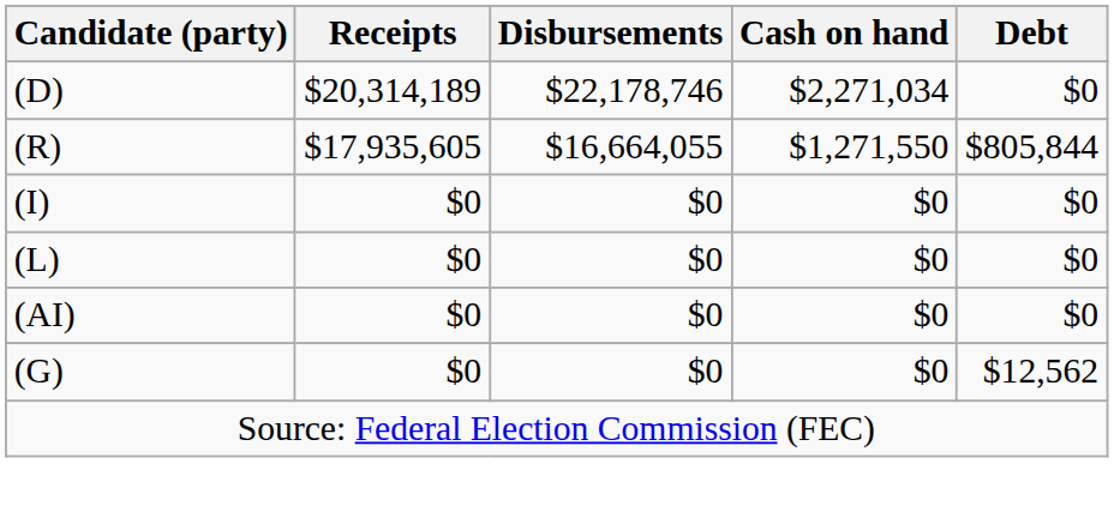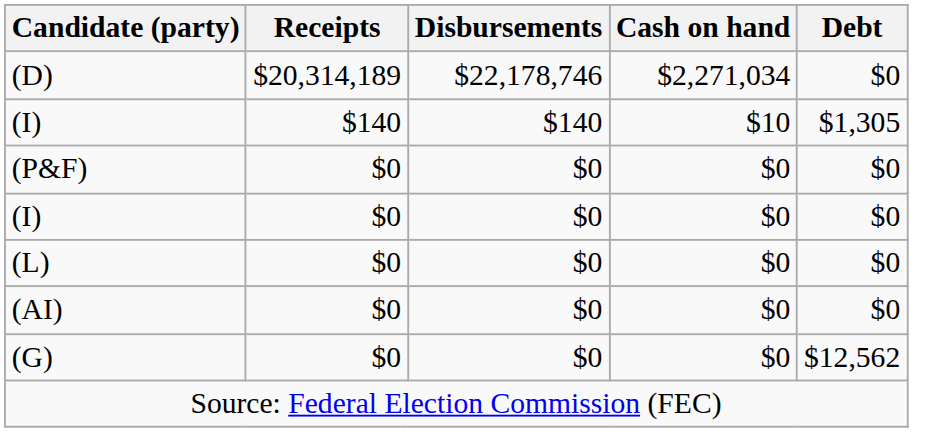- row: (R) | $17,935,605 | $16,664,055 | $1,271,550 | $805,844
+ row: (I) | $140 | $140 | $10 | $1,305
+ row: (P&F) | $0 | $0 | $0 | $0
